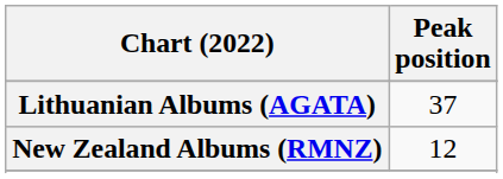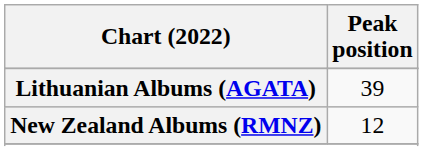Lithuanian Albums (AGATA) | Peak position: 37 -> 39
